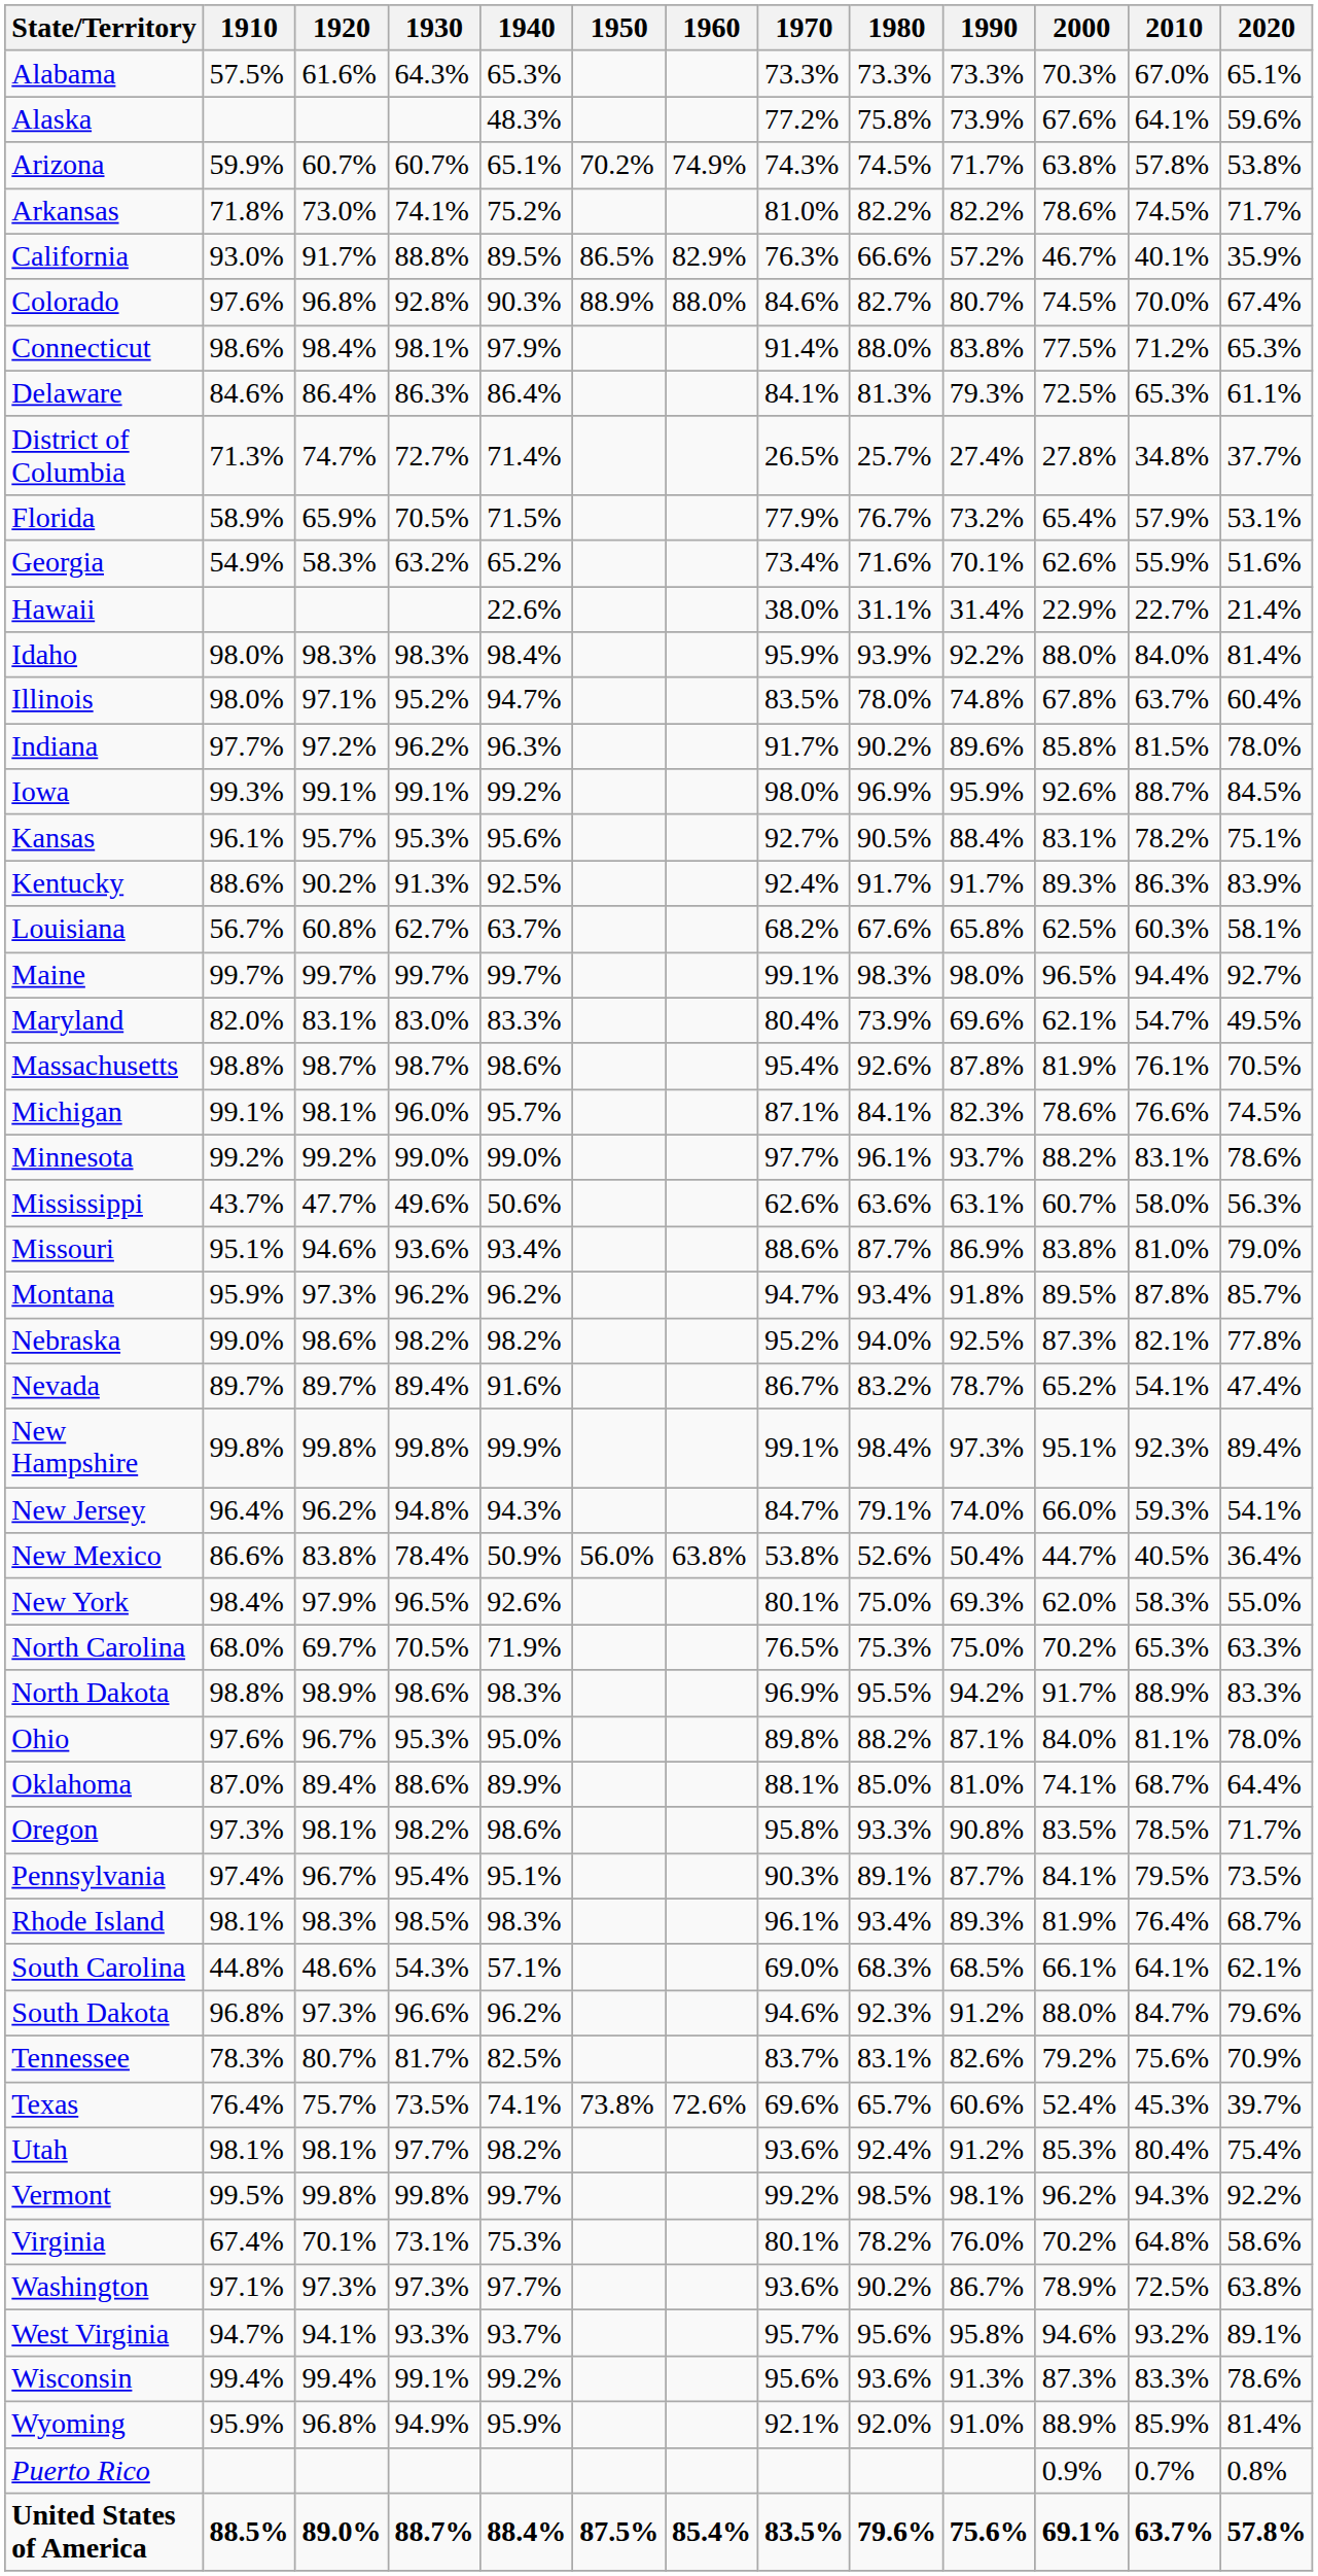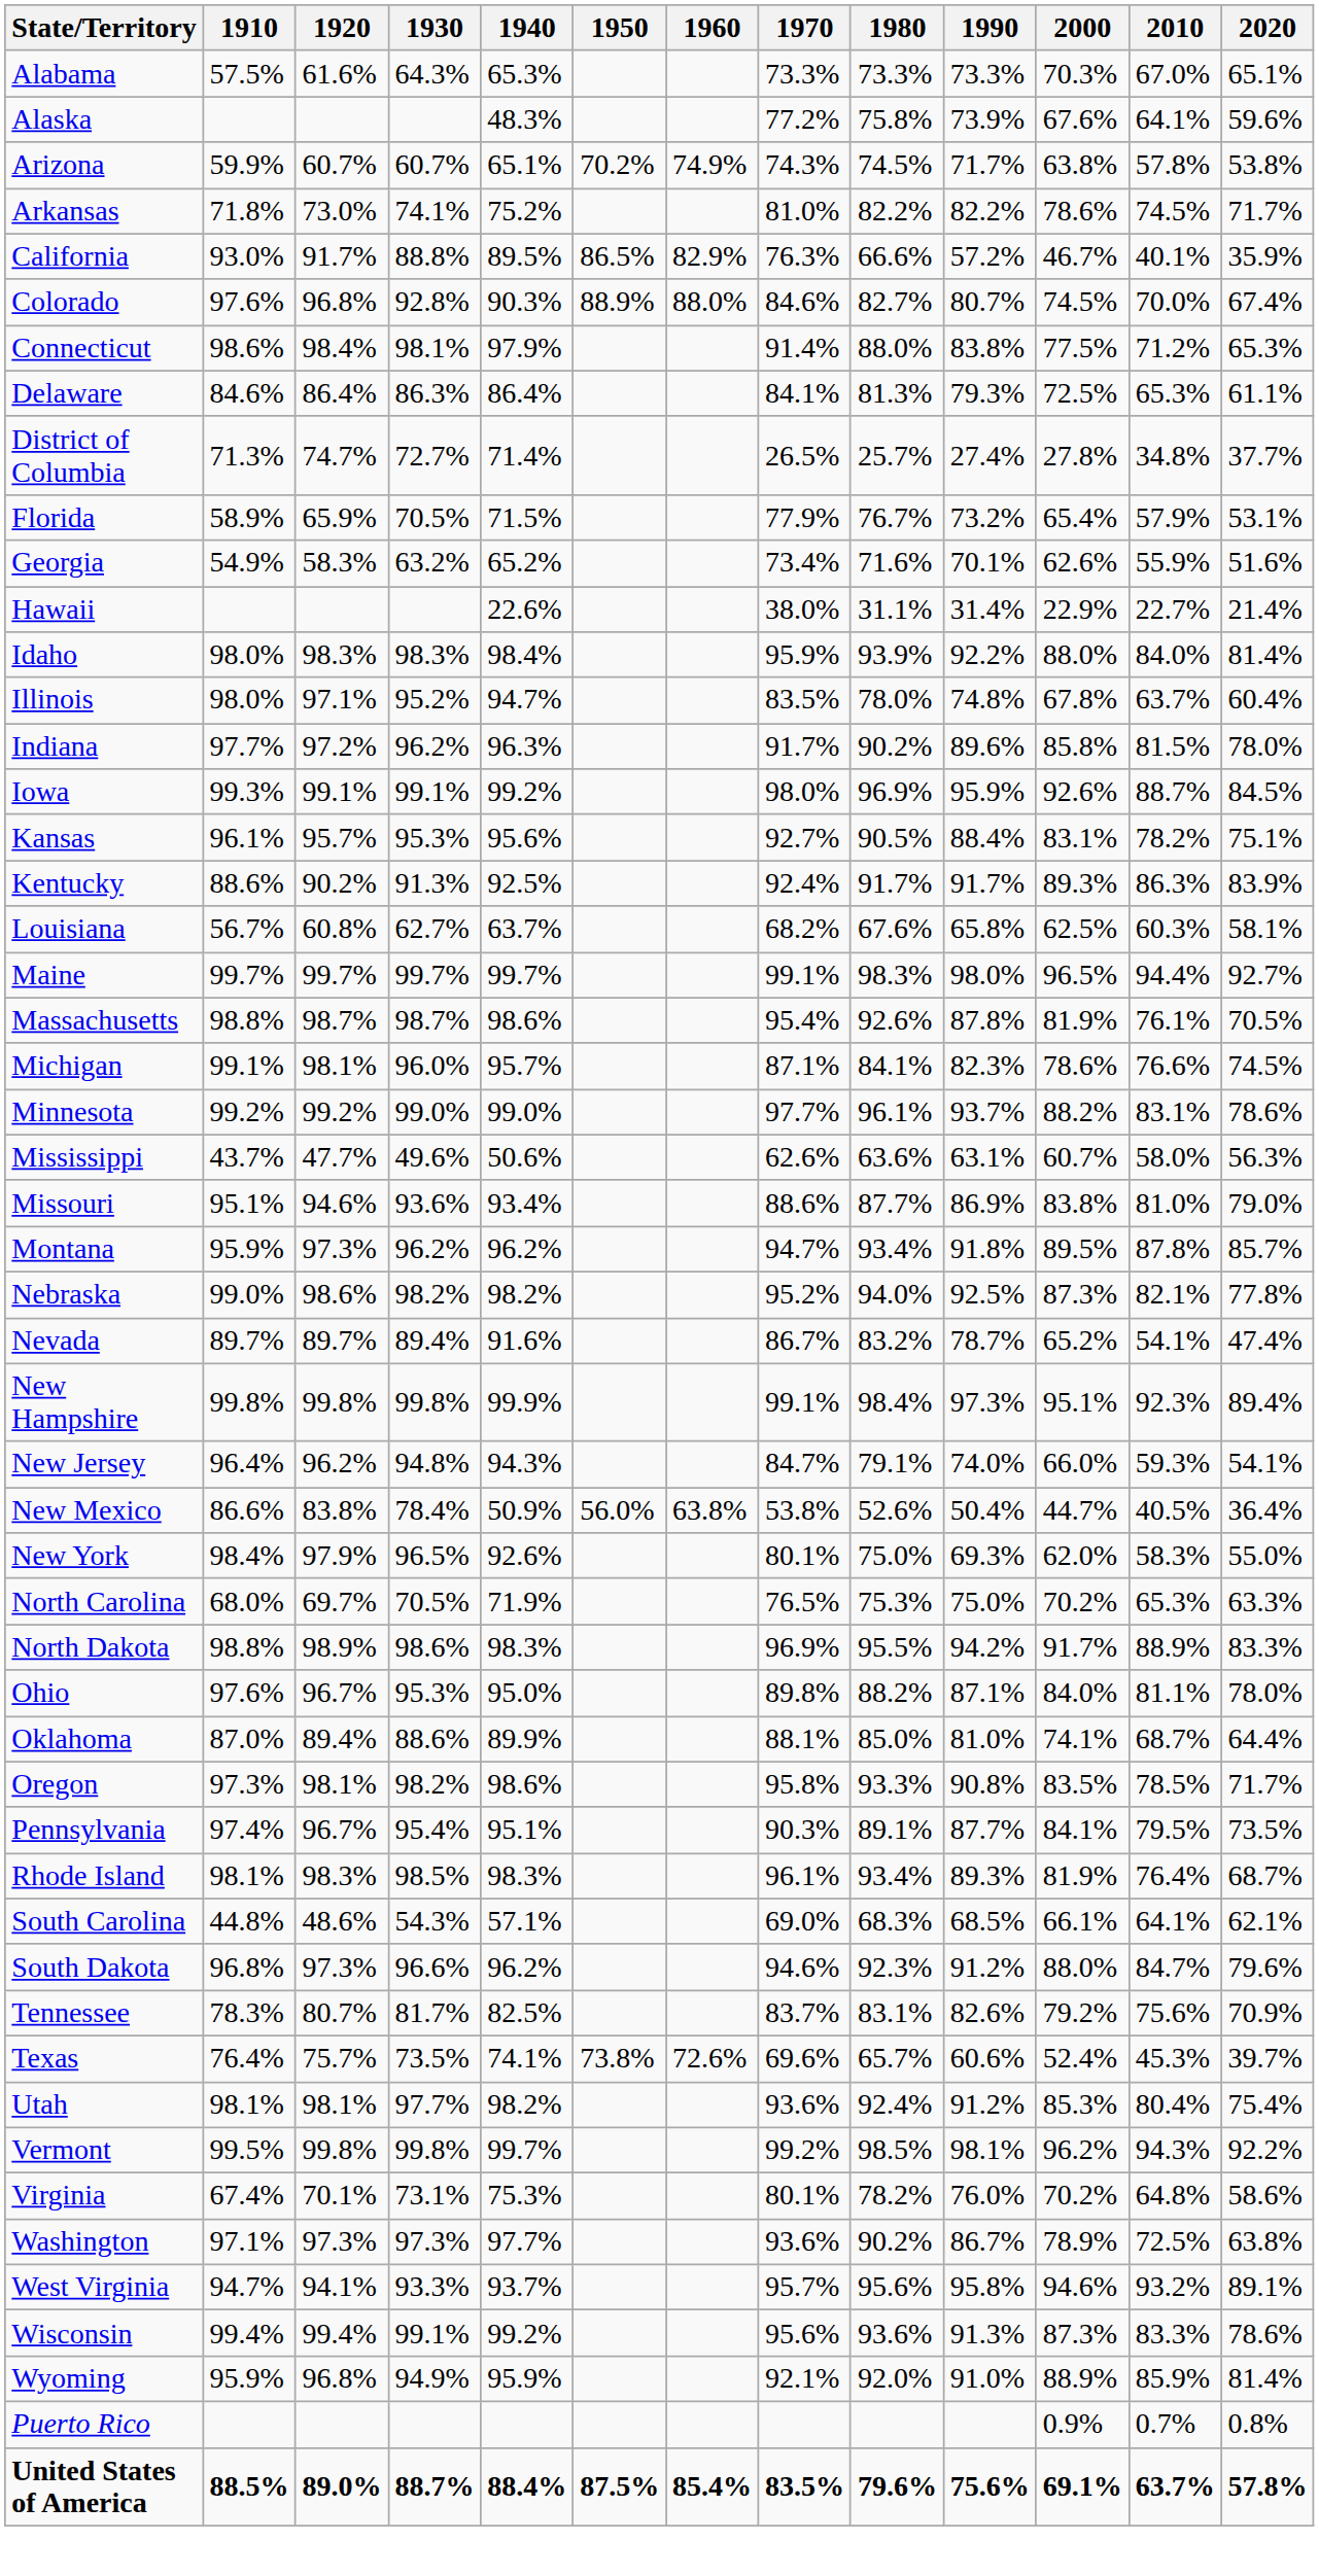- row: Maryland | 82.0% | 83.1% | 83.0% | 83.3% | 80.4% | 73.9% | 69.6% | 62.1% | 54.7% | 49.5%
